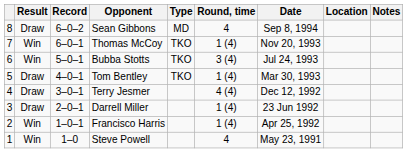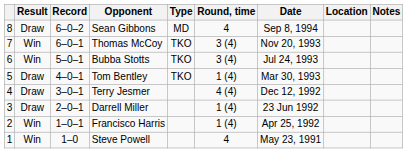Thomas McCoy | Round, time: 1 (4) -> 3 (4)
